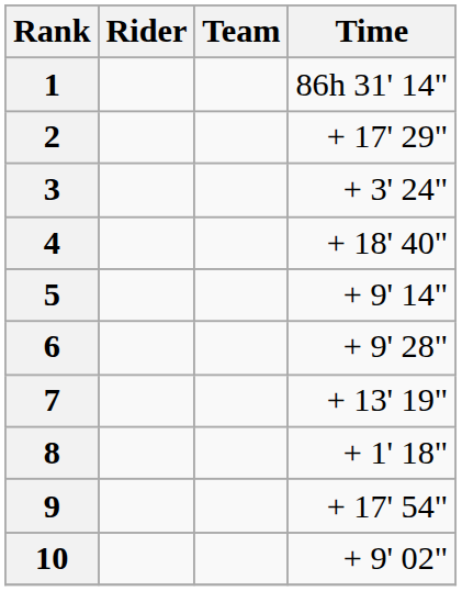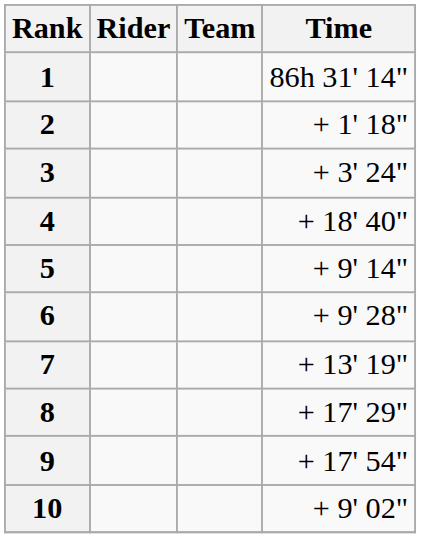2 | Time: + 17' 29" -> + 1' 18"
8 | Time: + 1' 18" -> + 17' 29"
